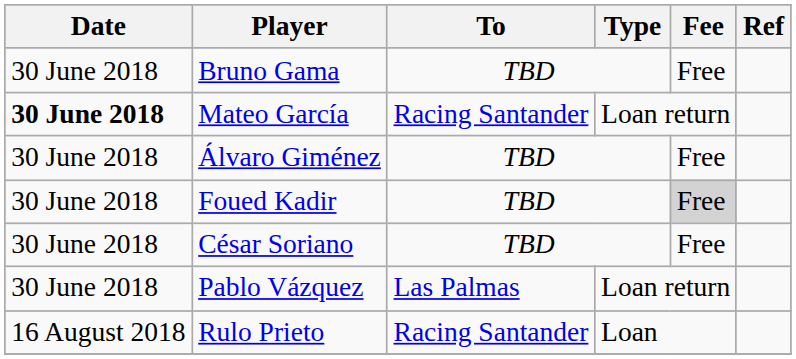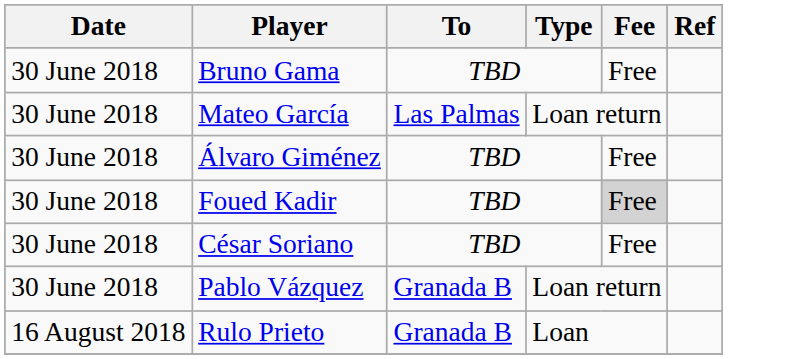Mateo García | Date: bold -> normal
Mateo García | To: Racing Santander -> Las Palmas
Pablo Vázquez | To: Las Palmas -> Granada B
Rulo Prieto | To: Racing Santander -> Granada B
